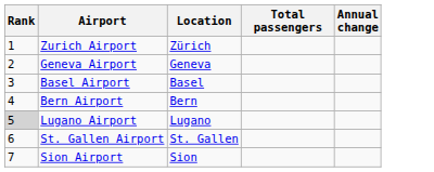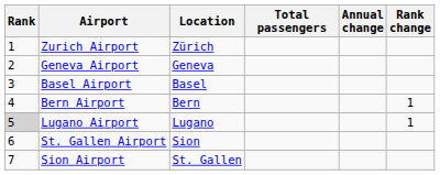+ column: Rank change | 1 | 1
St. Gallen Airport | Location: St. Gallen -> Sion
Sion Airport | Location: Sion -> St. Gallen
